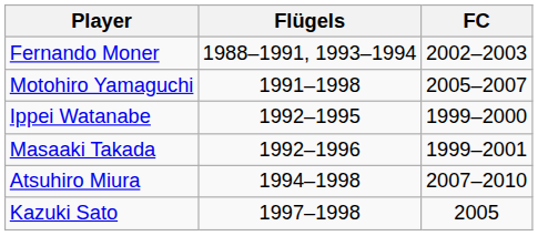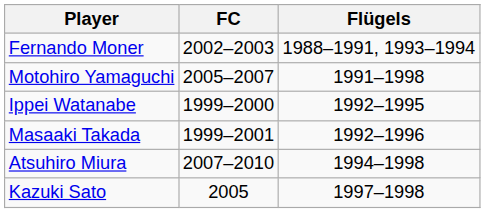columns swapped: Flügels <-> FC
